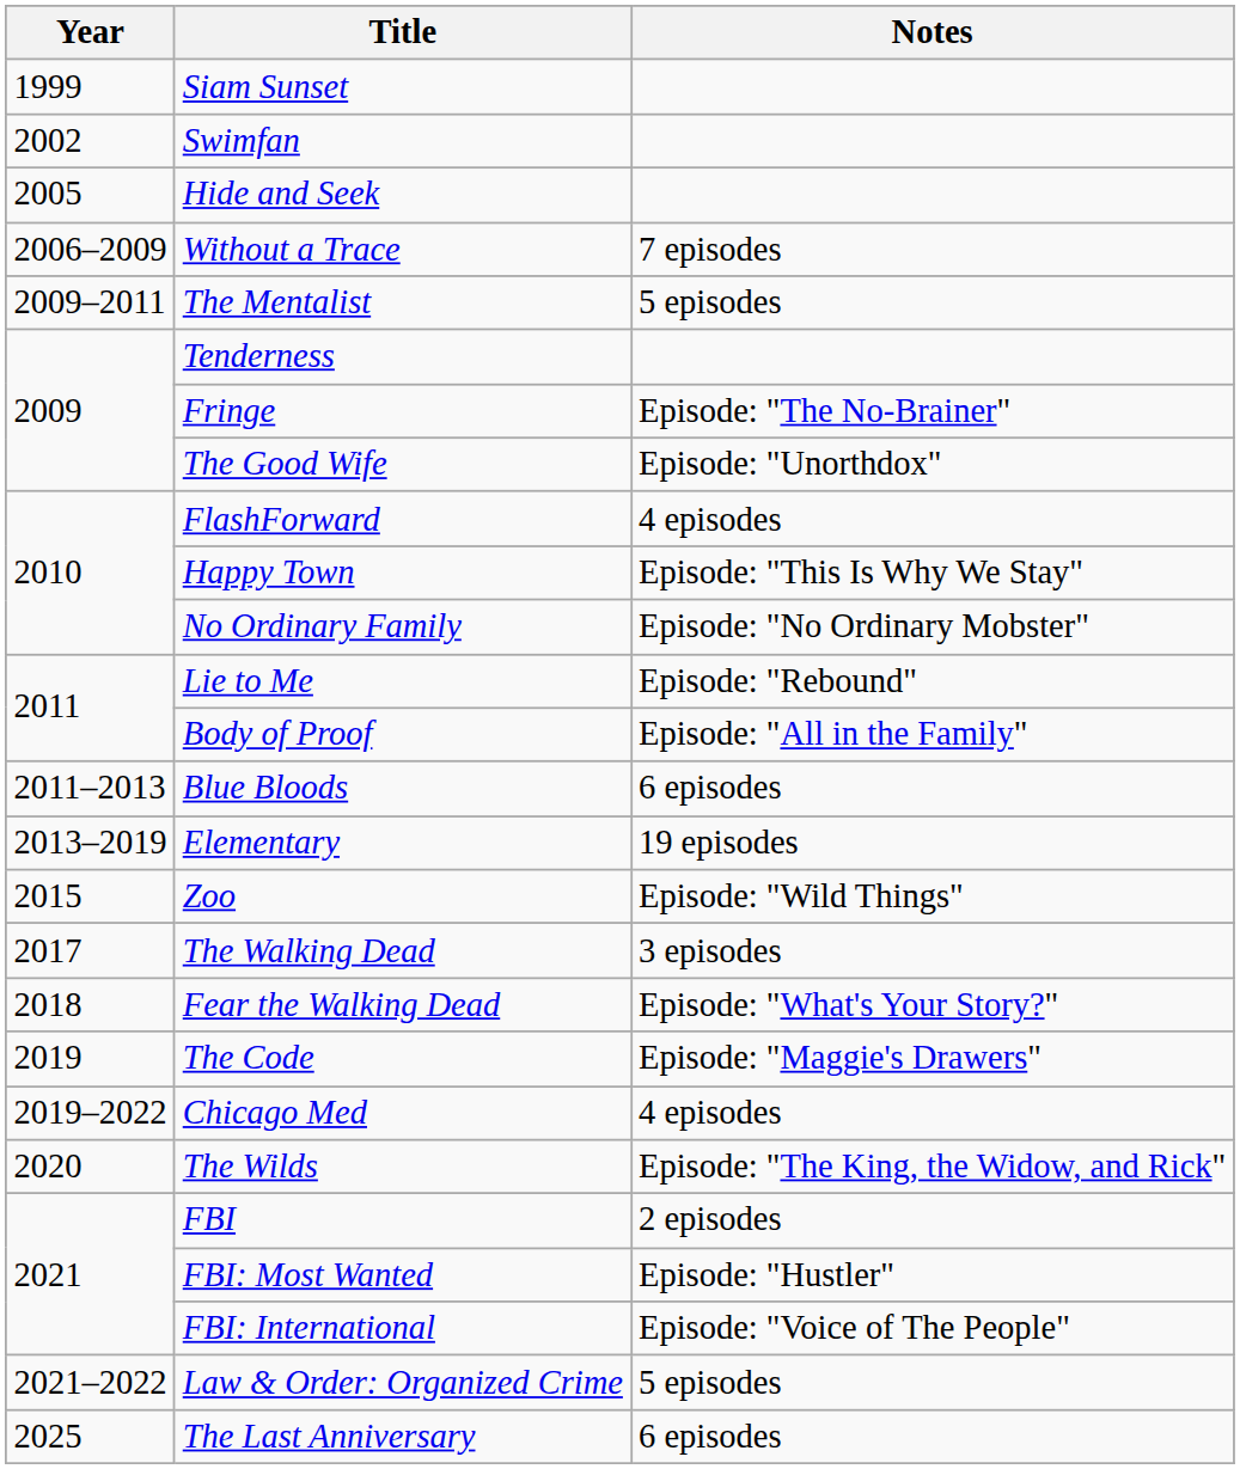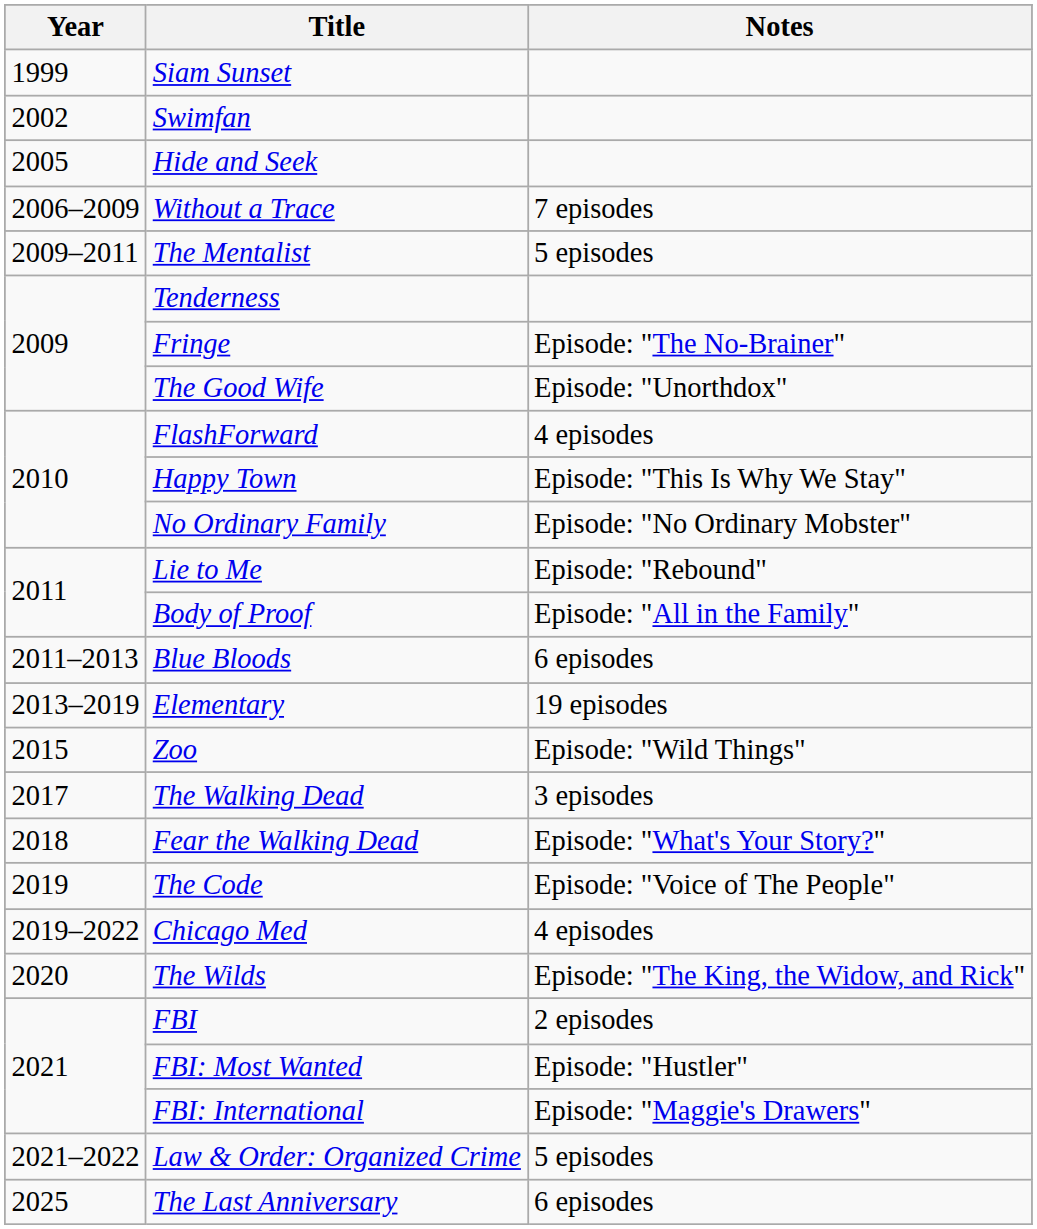The Code | Notes: Episode: "Maggie's Drawers" -> Episode: "Voice of The People"
FBI: International | Notes: Episode: "Voice of The People" -> Episode: "Maggie's Drawers"
